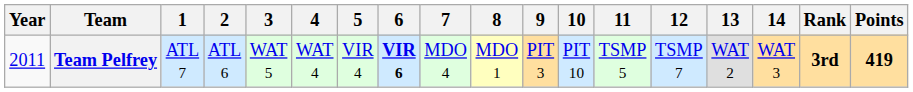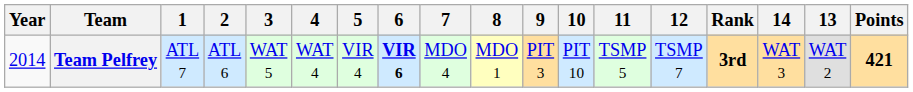columns swapped: 13 <-> Rank
Team Pelfrey | Year: 2011 -> 2014
Team Pelfrey | Points: 419 -> 421
